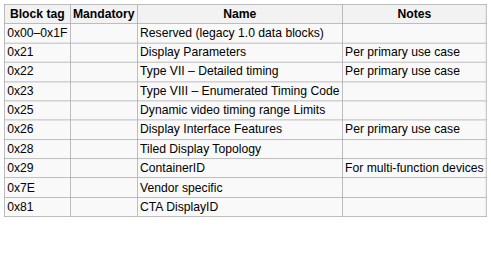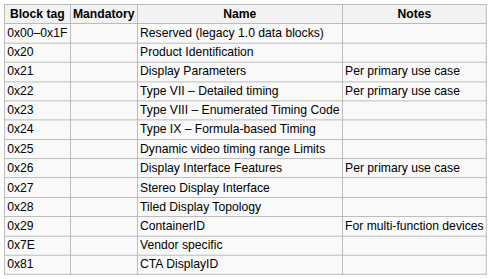+ row: 0x20 | Product Identification
+ row: 0x24 | Type IX – Formula-based Timing
+ row: 0x27 | Stereo Display Interface
